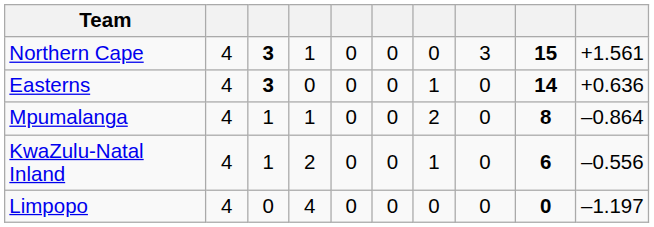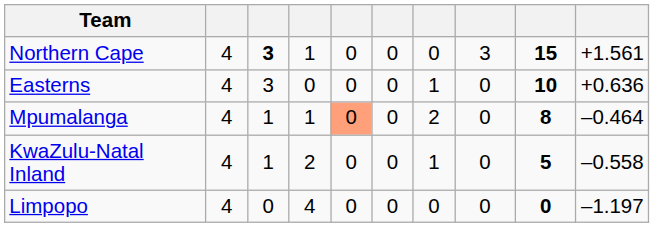Easterns | column 3: bold -> normal
Easterns | column 9: 14 -> 10
Mpumalanga | column 5: no background -> lightsalmon background
Mpumalanga | column 10: –0.864 -> –0.464
KwaZulu-Natal Inland | column 9: 6 -> 5
KwaZulu-Natal Inland | column 10: –0.556 -> –0.558
